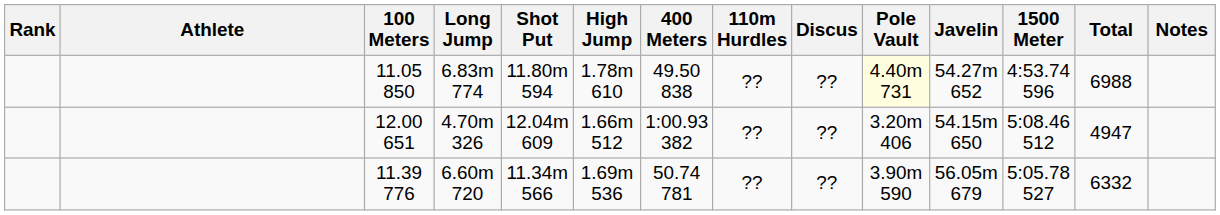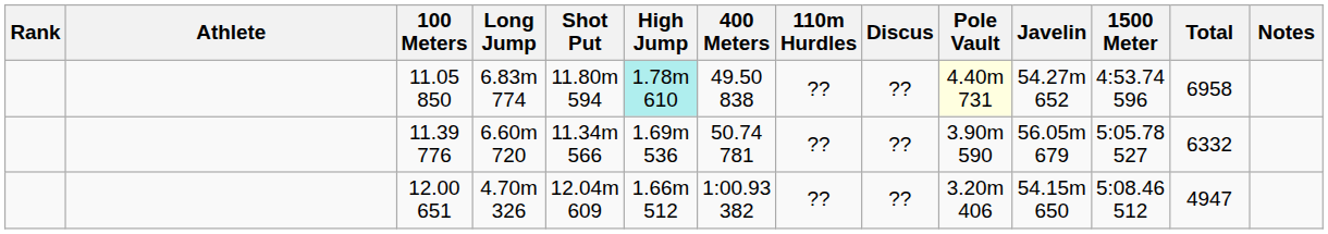11.05 850 | High Jump: no background -> paleturquoise background
11.05 850 | Total: 6988 -> 6958
rows swapped: 11.39 776 <-> 12.00 651
